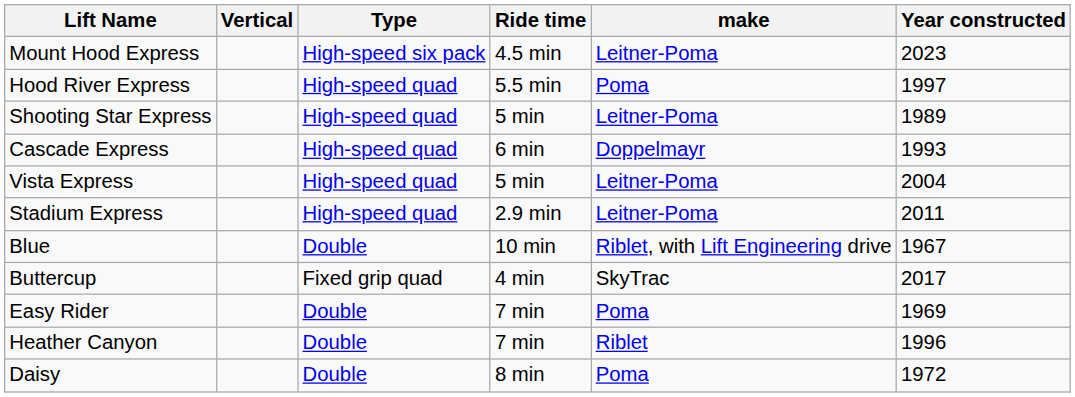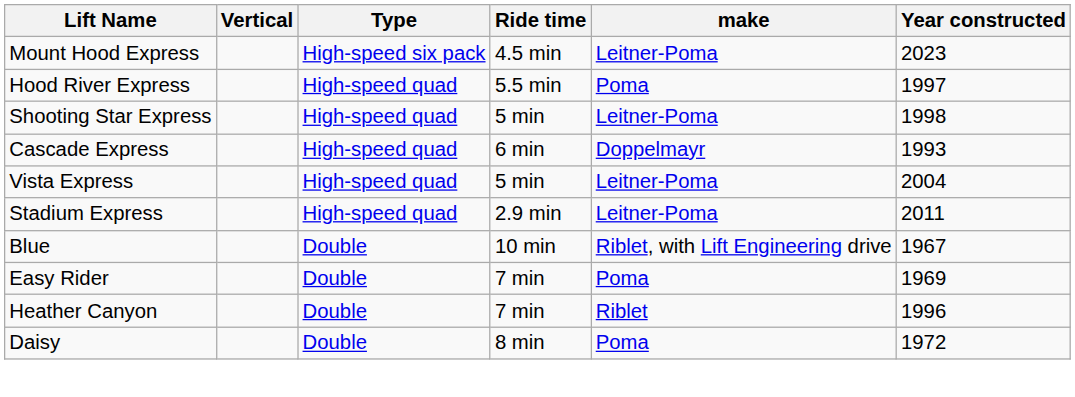Shooting Star Express | Year constructed: 1989 -> 1998
- row: Buttercup | Fixed grip quad | 4 min | SkyTrac | 2017
